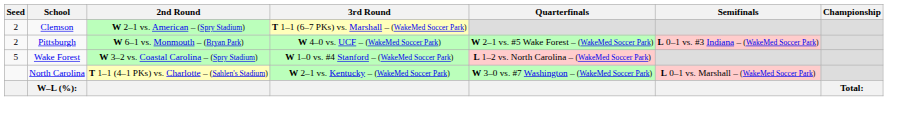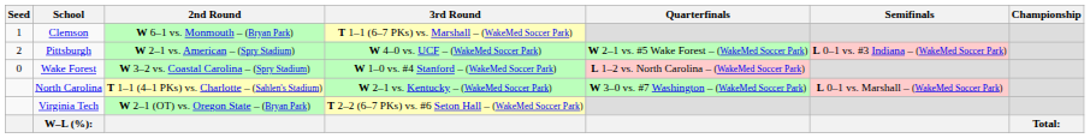Clemson | Seed: 2 -> 1
Clemson | 2nd Round: W 2–1 vs. American – (Spry Stadium) -> W 6–1 vs. Monmouth – (Bryan Park)
Pittsburgh | 2nd Round: W 6–1 vs. Monmouth – (Bryan Park) -> W 2–1 vs. American – (Spry Stadium)
Wake Forest | Seed: 5 -> 0
+ row: Virginia Tech | W 2–1 (OT) vs. Oregon State – (Bryan Park) | T 2–2 (6–7 PKs) vs. #6 Seton Hall – (WakeMed Soccer Park)
